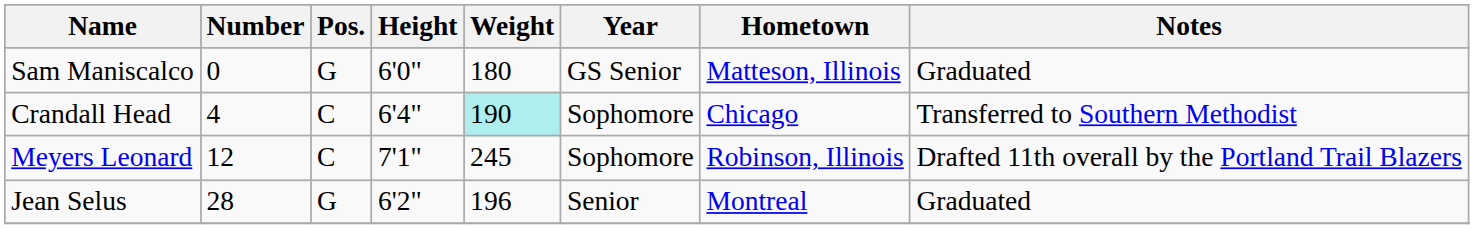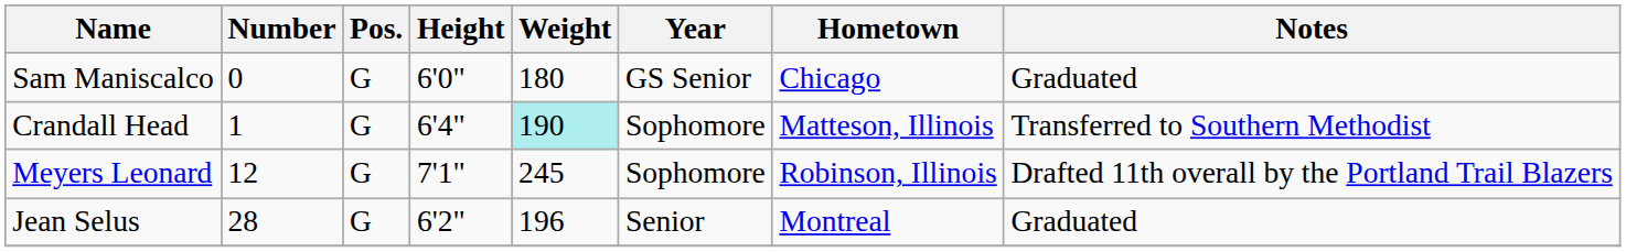Sam Maniscalco | Hometown: Matteson, Illinois -> Chicago
Crandall Head | Number: 4 -> 1
Crandall Head | Pos.: C -> G
Crandall Head | Hometown: Chicago -> Matteson, Illinois
Meyers Leonard | Pos.: C -> G
